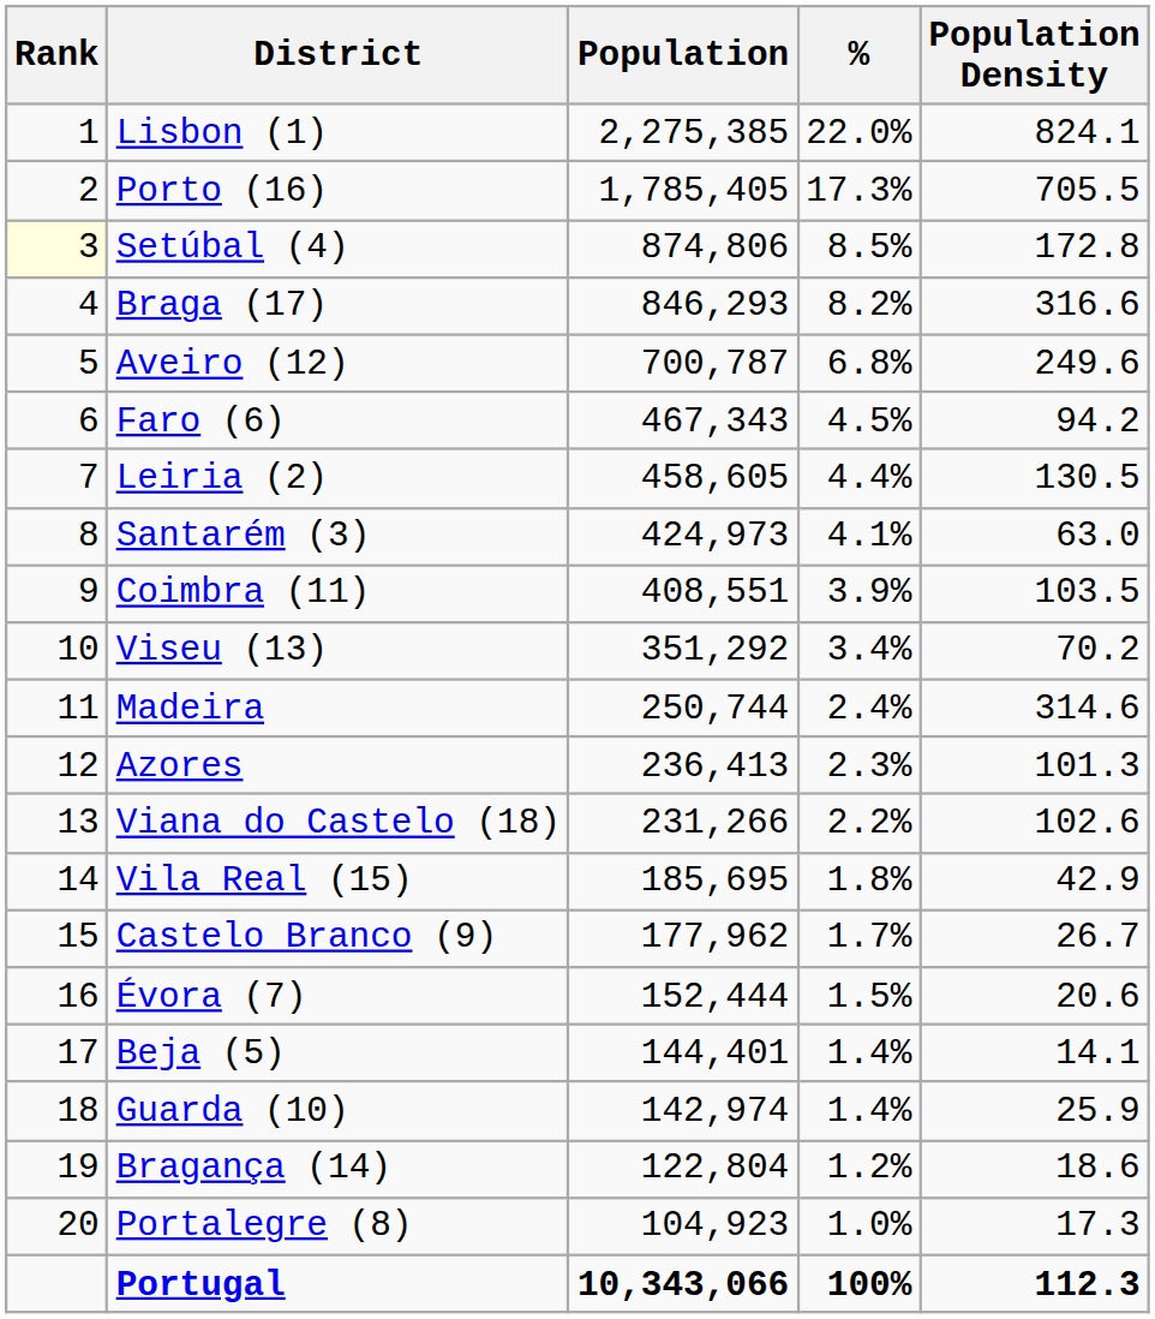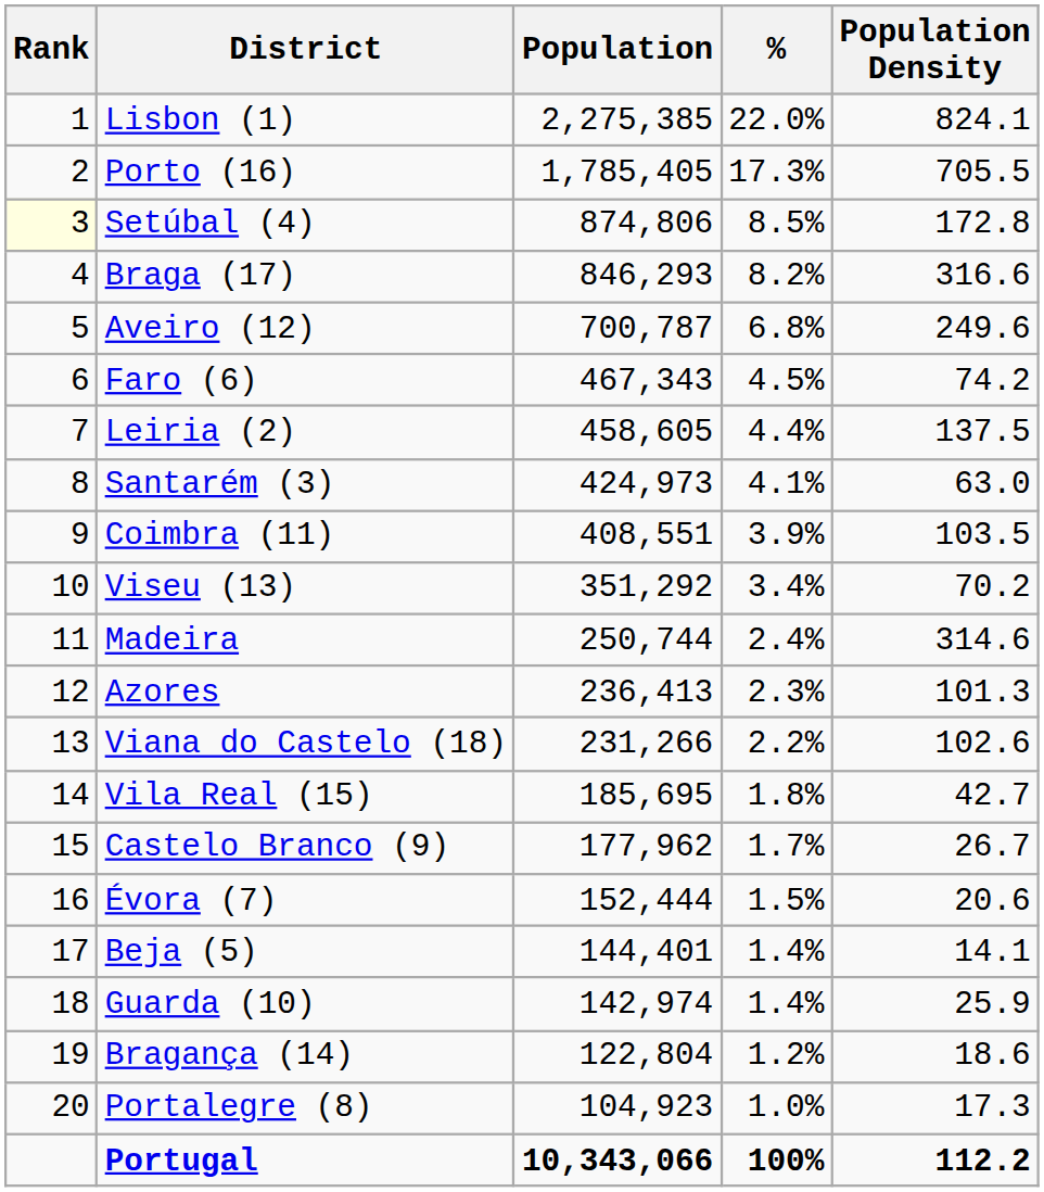Faro (6) | Population Density: 94.2 -> 74.2
Leiria (2) | Population Density: 130.5 -> 137.5
Vila Real (15) | Population Density: 42.9 -> 42.7
Portugal | Population Density: 112.3 -> 112.2
